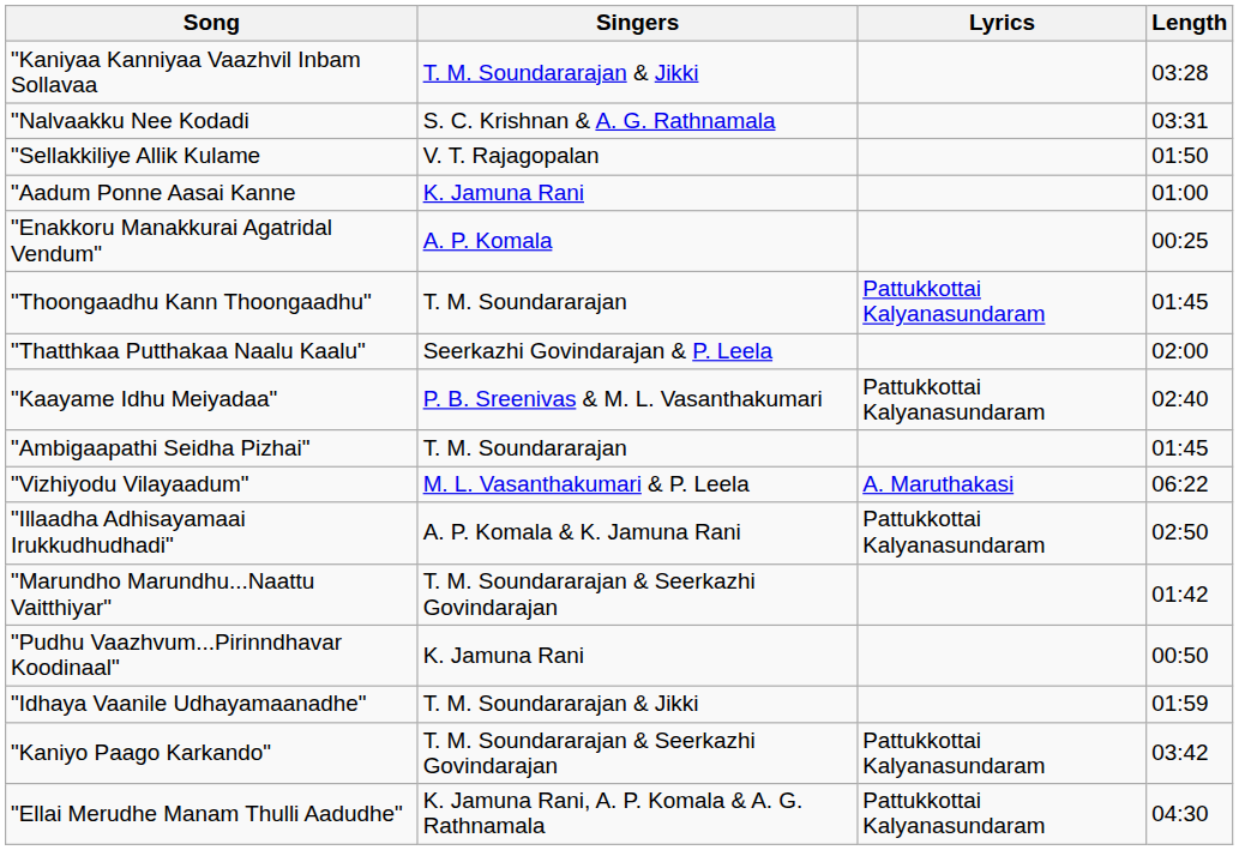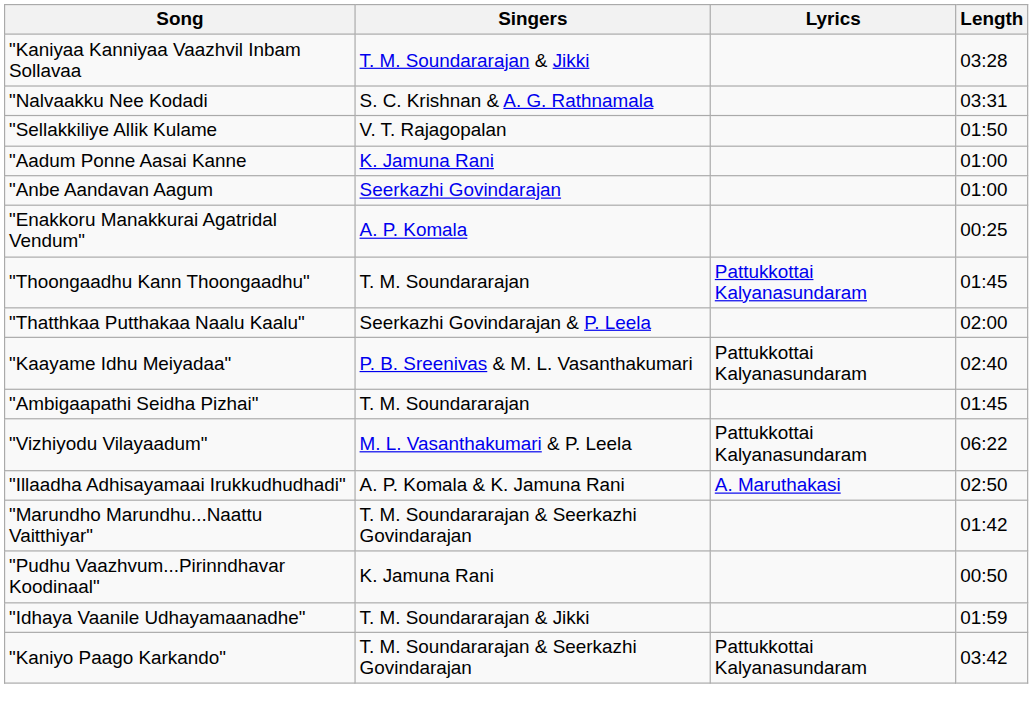+ row: "Anbe Aandavan Aagum | Seerkazhi Govindarajan | 01:00
"Vizhiyodu Vilayaadum" | Lyrics: A. Maruthakasi -> Pattukkottai Kalyanasundaram
"Illaadha Adhisayamaai Irukkudhudhadi" | Lyrics: Pattukkottai Kalyanasundaram -> A. Maruthakasi
- row: "Ellai Merudhe Manam Thulli Aadudhe" | K. Jamuna Rani, A. P. Komala & A. G. Rathnamala | Pattukkottai Kalyanasundaram | 04:30
